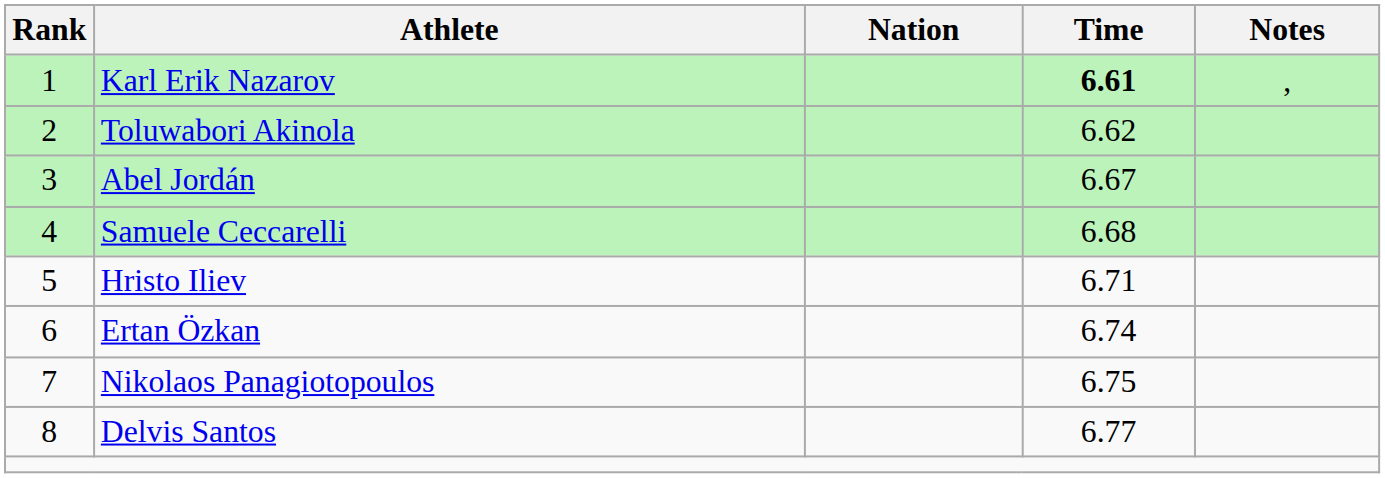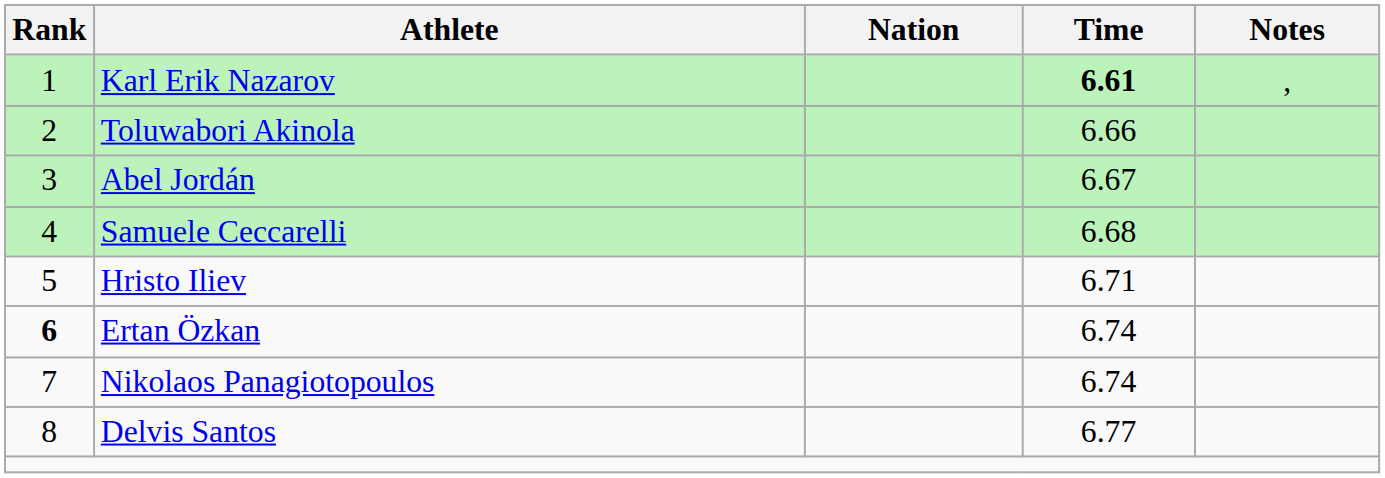Toluwabori Akinola | Time: 6.62 -> 6.66
Ertan Özkan | Rank: normal -> bold
Nikolaos Panagiotopoulos | Time: 6.75 -> 6.74
